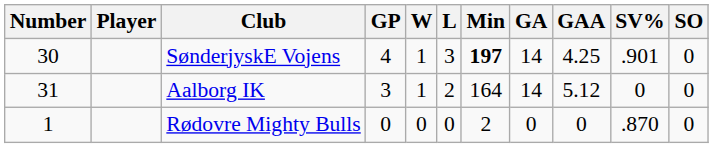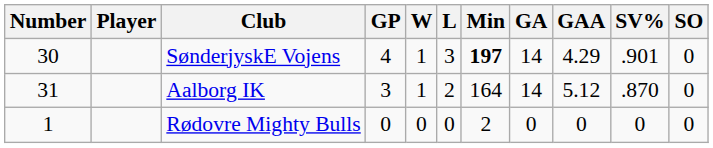SønderjyskE Vojens | GAA: 4.25 -> 4.29
Aalborg IK | SV%: 0 -> .870
Rødovre Mighty Bulls | SV%: .870 -> 0
